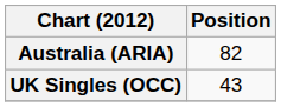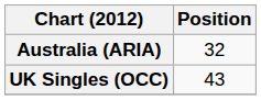Australia (ARIA) | Position: 82 -> 32
